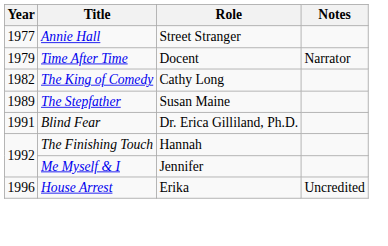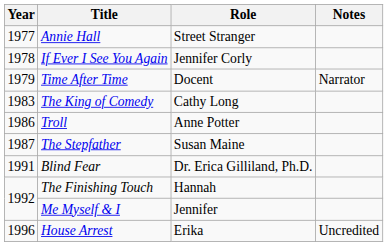+ row: 1978 | If Ever I See You Again | Jennifer Corly
The King of Comedy | Year: 1982 -> 1983
+ row: 1986 | Troll | Anne Potter
The Stepfather | Year: 1989 -> 1987
